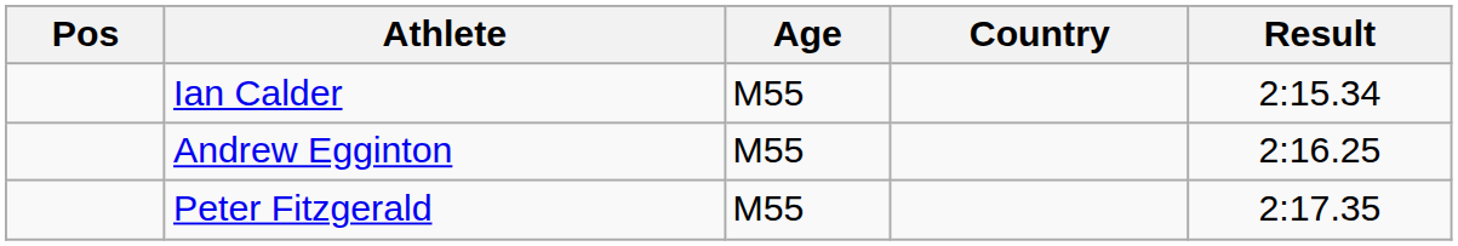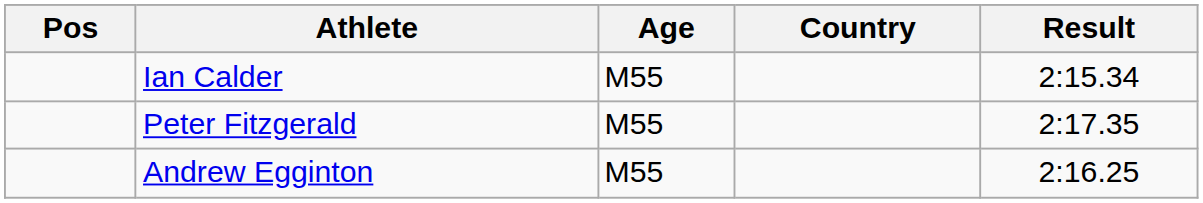rows swapped: Andrew Egginton <-> Peter Fitzgerald
